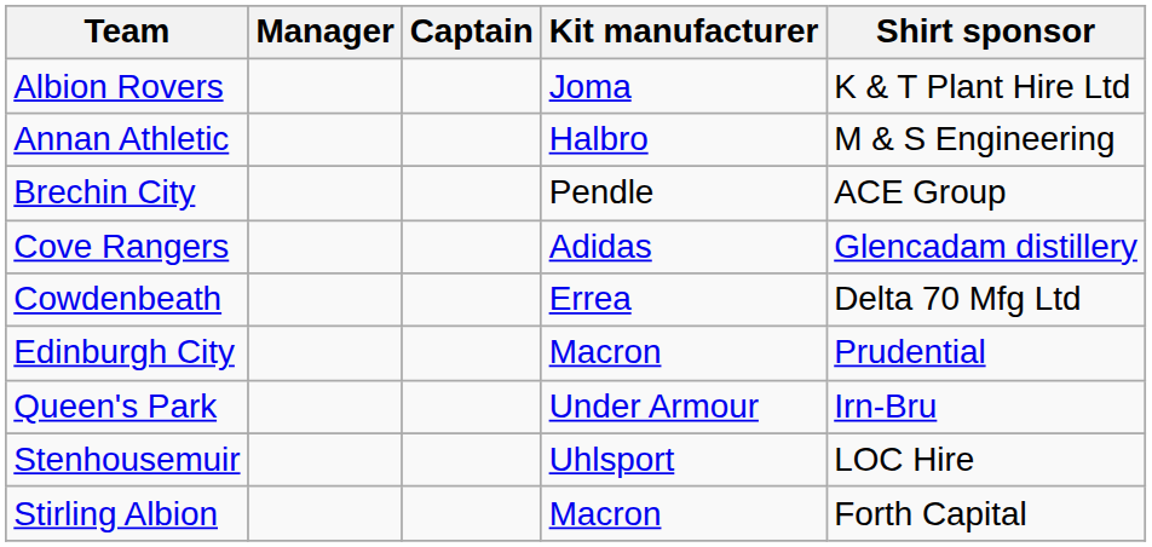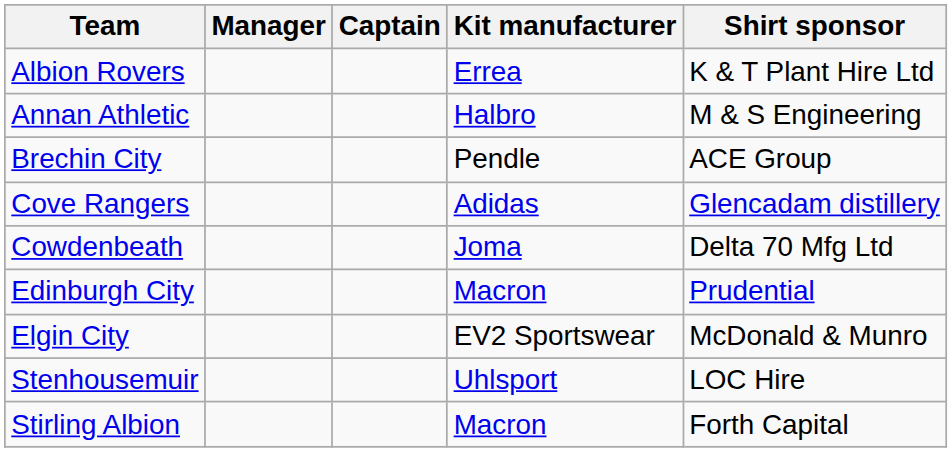Albion Rovers | Kit manufacturer: Joma -> Errea
Cowdenbeath | Kit manufacturer: Errea -> Joma
+ row: Elgin City | EV2 Sportswear | McDonald & Munro
- row: Queen's Park | Under Armour | Irn-Bru
